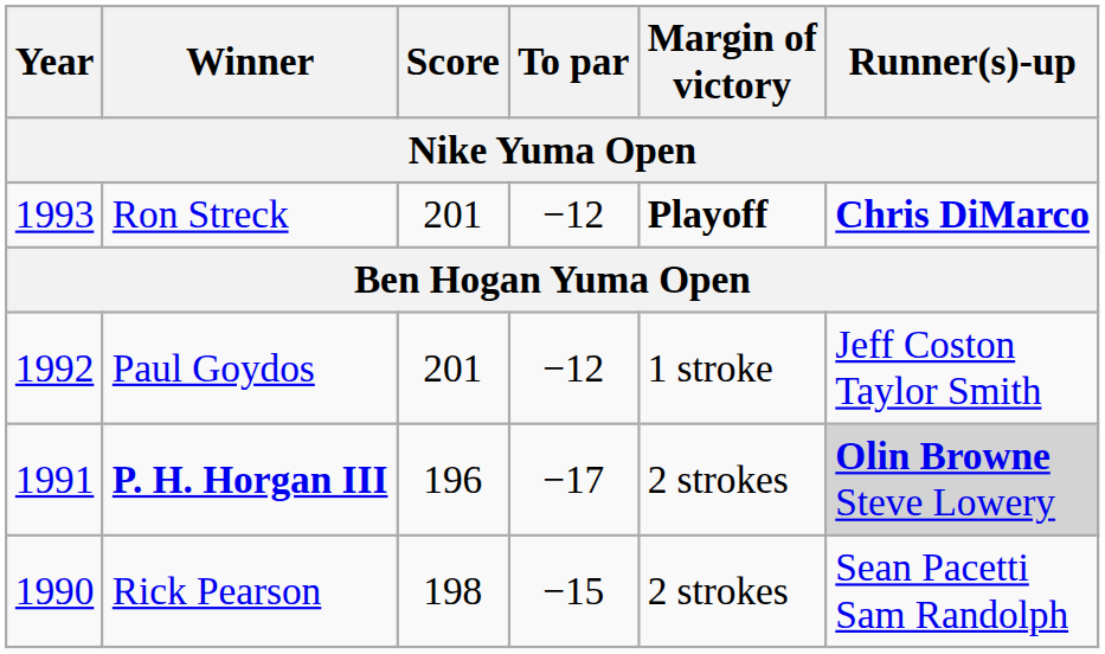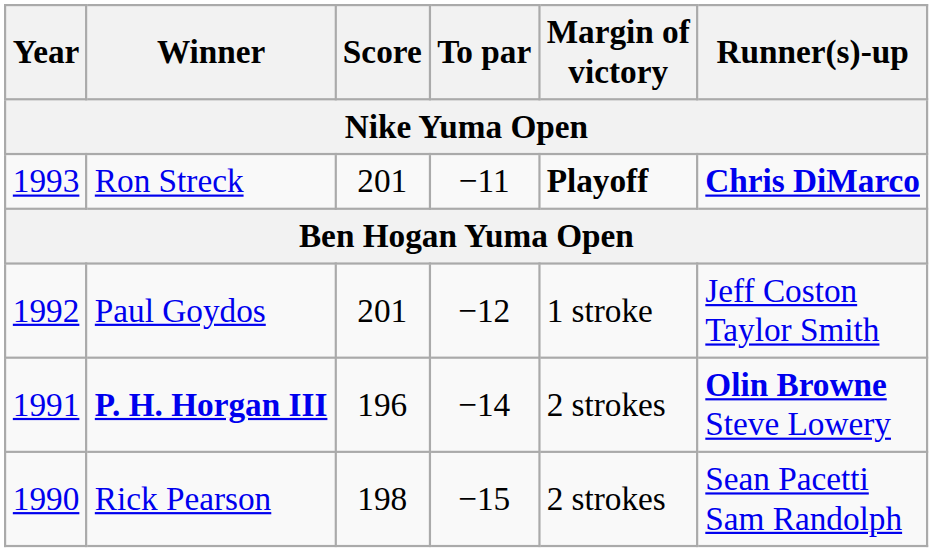Ron Streck | To par: −12 -> −11
P. H. Horgan III | To par: −17 -> −14
P. H. Horgan III | Runner(s)-up: lightgrey background -> no background
